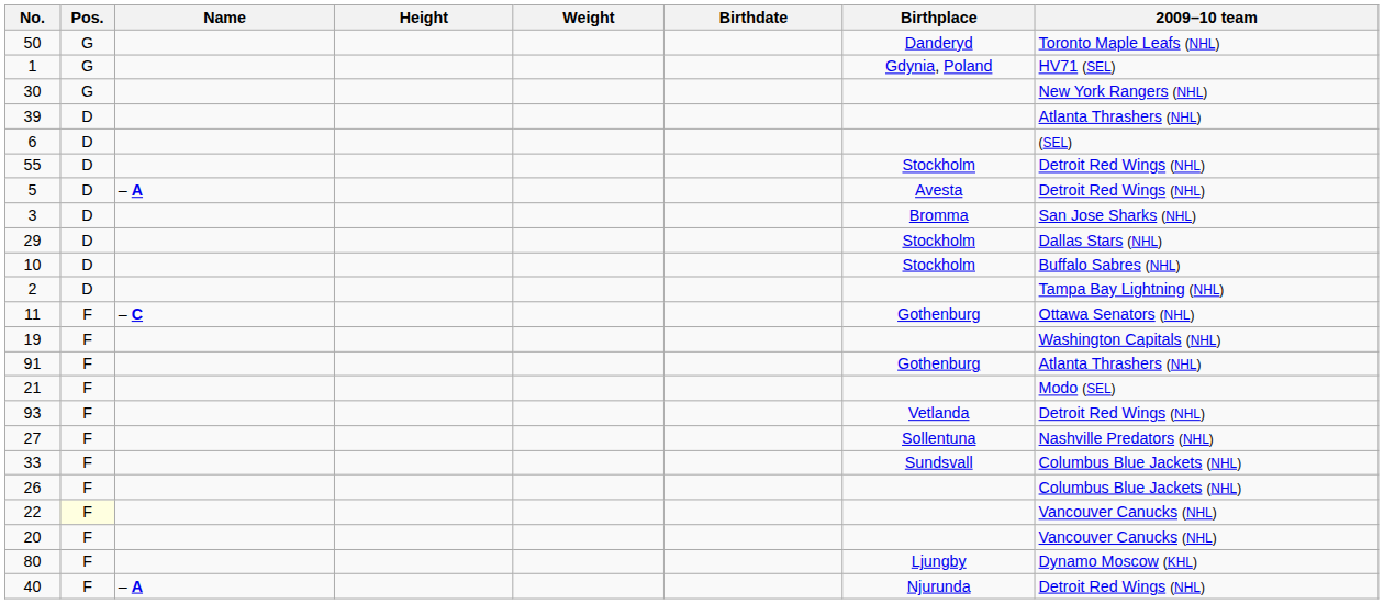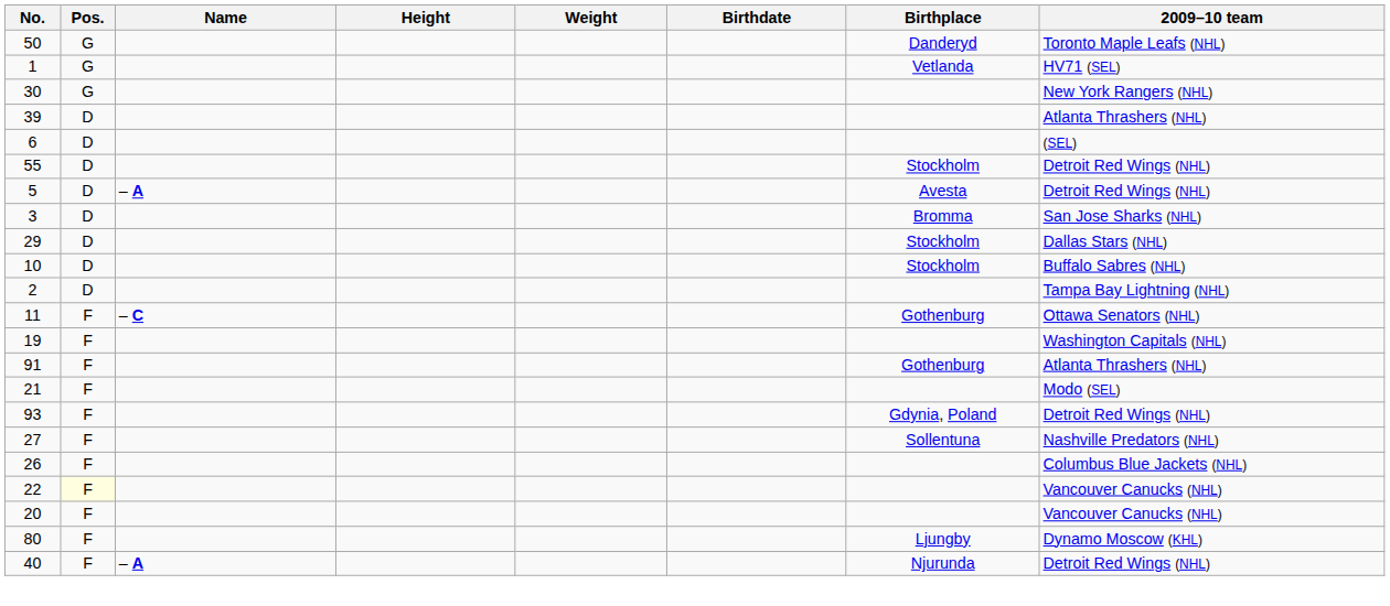1 | Birthplace: Gdynia, Poland -> Vetlanda
93 | Birthplace: Vetlanda -> Gdynia, Poland
- row: 33 | F | Sundsvall | Columbus Blue Jackets (NHL)
